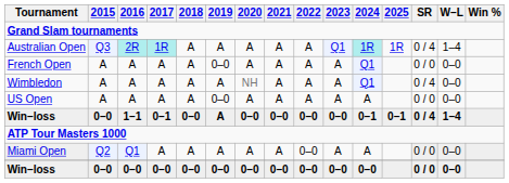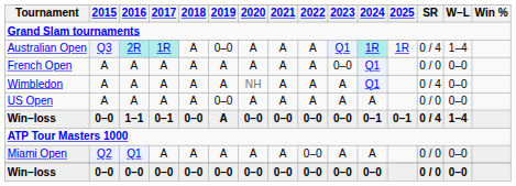Australian Open | 2019: A -> 0–0
French Open | 2019: 0–0 -> A
French Open | 2023: A -> 0–0
